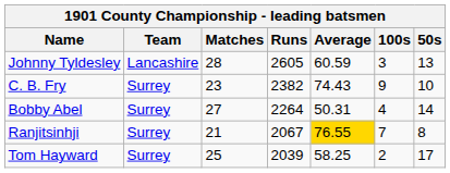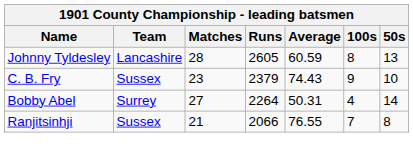Johnny Tyldesley | 100s: 3 -> 8
C. B. Fry | Team: Surrey -> Sussex
C. B. Fry | Runs: 2382 -> 2379
Ranjitsinhji | Team: Surrey -> Sussex
Ranjitsinhji | Runs: 2067 -> 2066
Ranjitsinhji | Average: gold background -> no background
- row: Tom Hayward | Surrey | 25 | 2039 | 58.25 | 2 | 17
